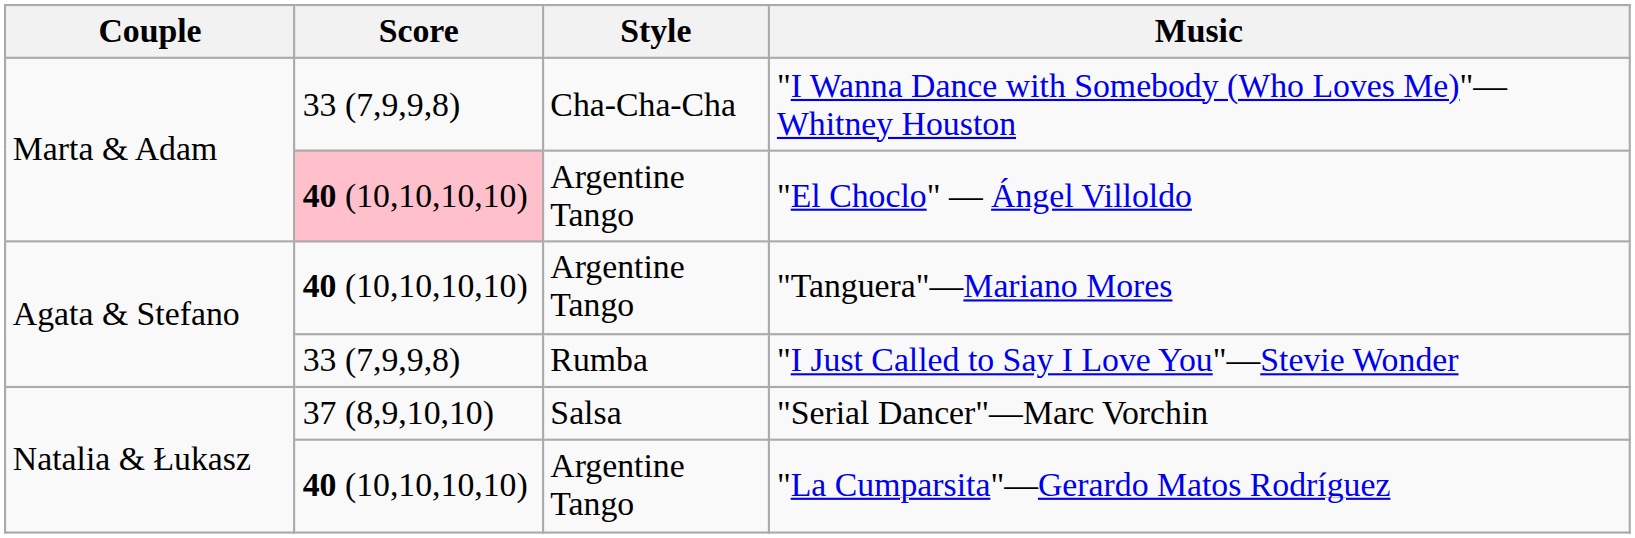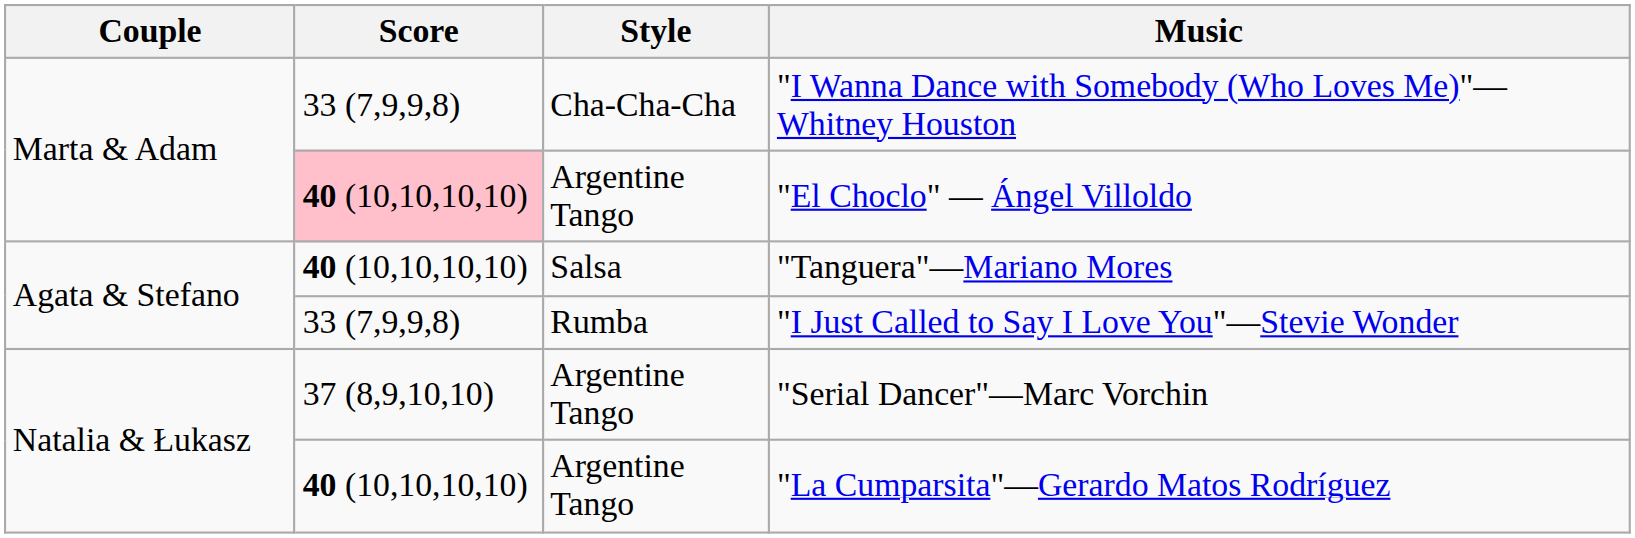"Tanguera"—Mariano Mores | Style: Argentine Tango -> Salsa
"Serial Dancer"—Marc Vorchin | Style: Salsa -> Argentine Tango
